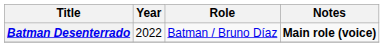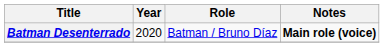Batman Desenterrado | Year: 2022 -> 2020
